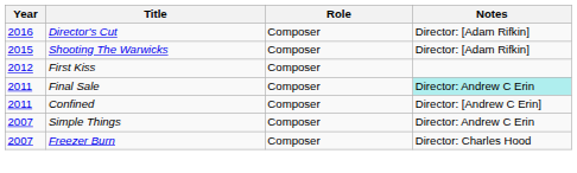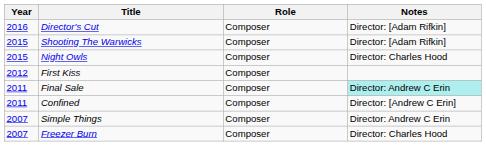+ row: 2015 | Night Owls | Composer | Director: Charles Hood
